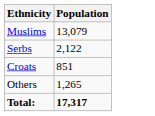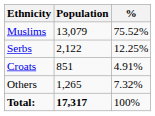+ column: % | 75.52% | 12.25% | 4.91% | 7.32% | 100%
